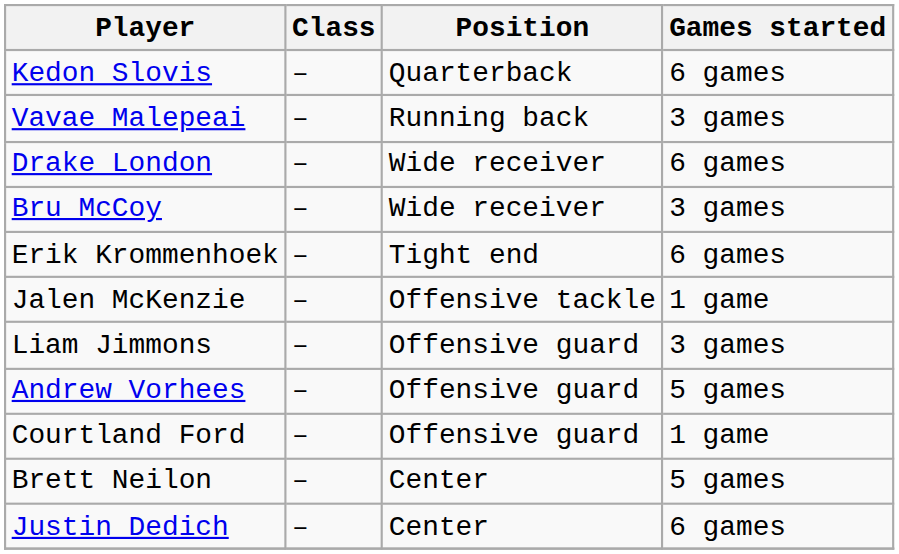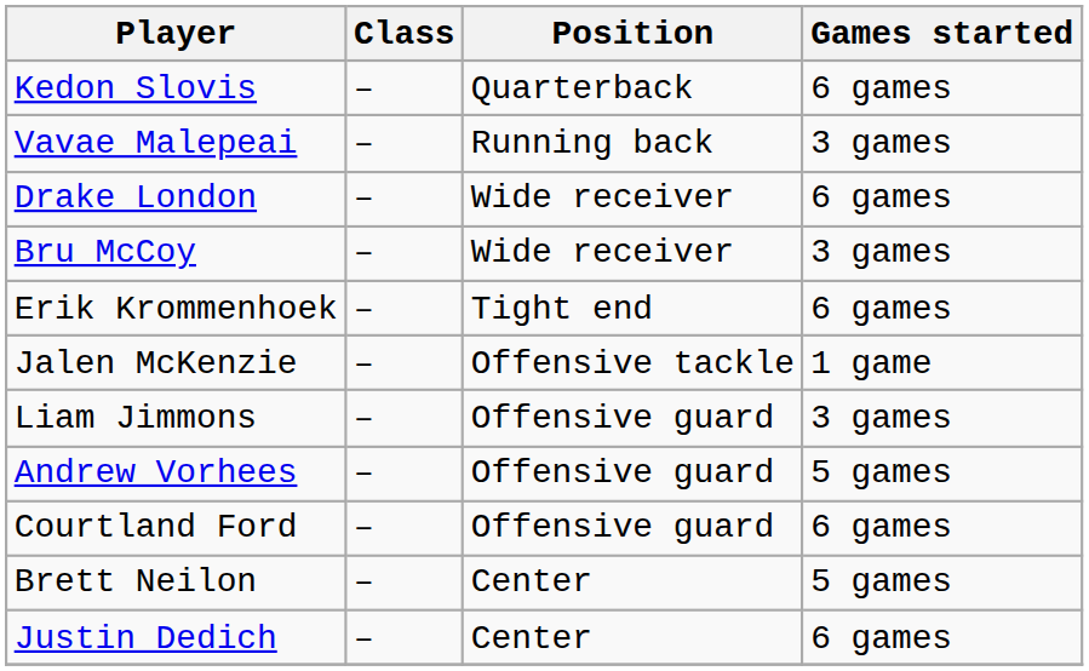Courtland Ford | Games started: 1 game -> 6 games
